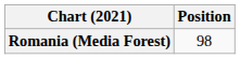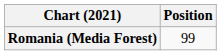Romania (Media Forest) | Position: 98 -> 99
